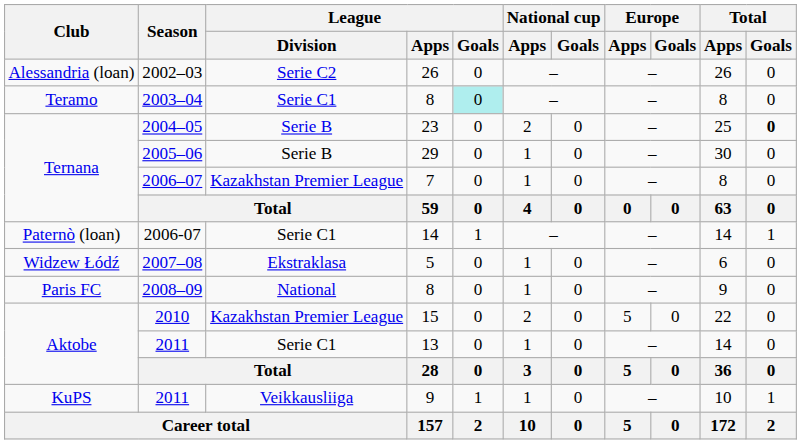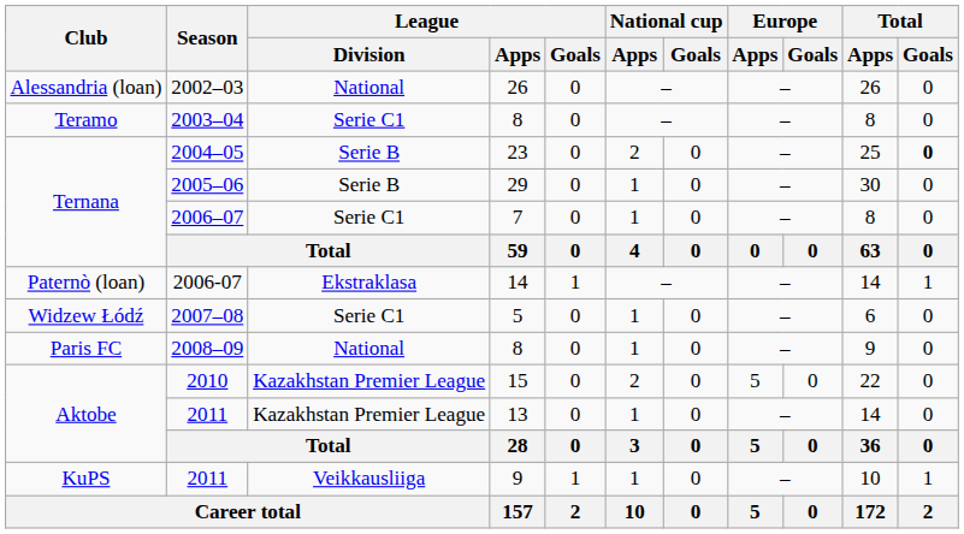2002–03 | League / Division: Serie C2 -> National
2003–04 | League / Goals: paleturquoise background -> no background
2006–07 | League / Division: Kazakhstan Premier League -> Serie C1
2006-07 | League / Division: Serie C1 -> Ekstraklasa
2007–08 | League / Division: Ekstraklasa -> Serie C1
2011 / 13 | League / Division: Serie C1 -> Kazakhstan Premier League
